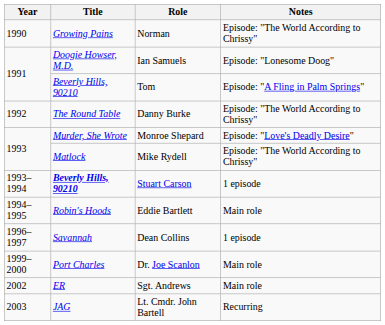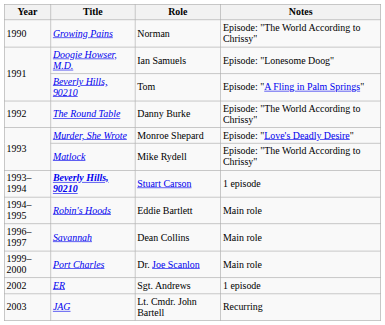Dean Collins | Notes: 1 episode -> Main role
Sgt. Andrews | Notes: Main role -> 1 episode
